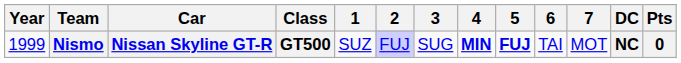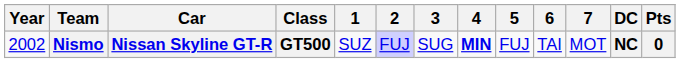Nismo | Year: 1999 -> 2002
Nismo | 5: bold -> normal
